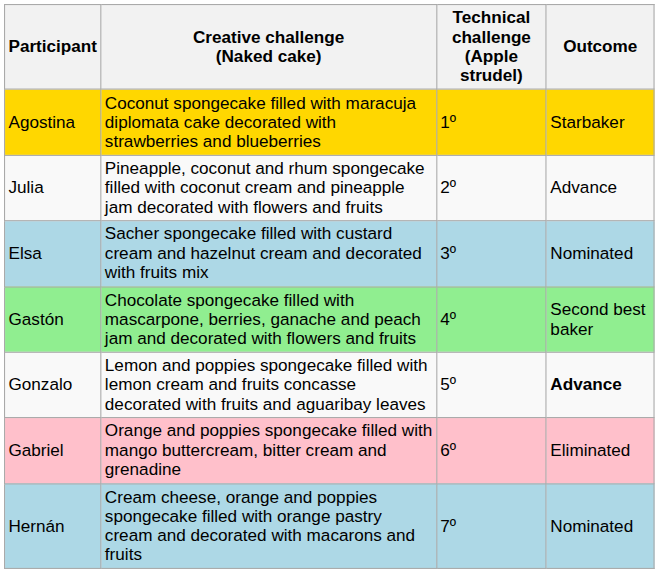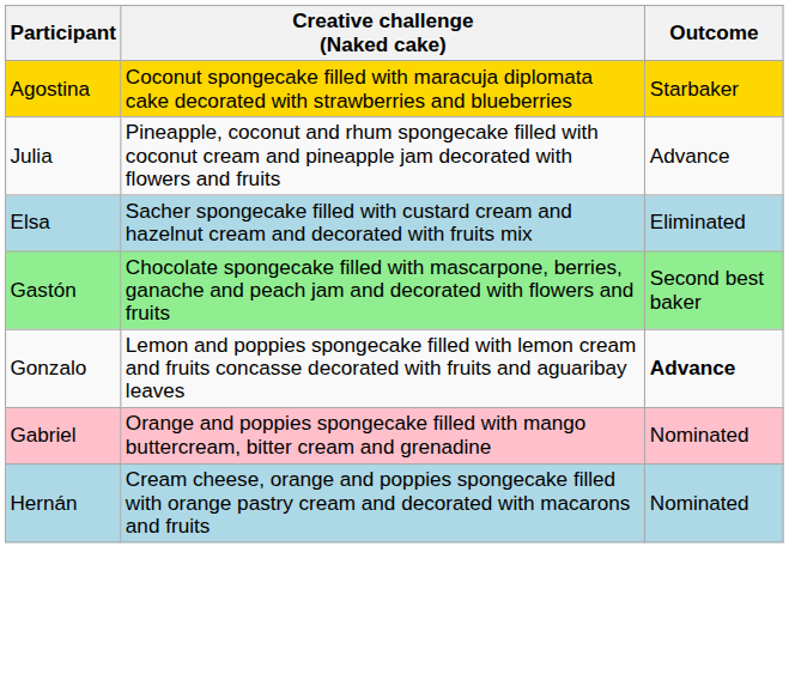- column: Technical challenge (Apple strudel) | 1º | 2º | 3º | 4º | 5º | 6º | 7º
Elsa | Outcome: Nominated -> Eliminated
Gabriel | Outcome: Eliminated -> Nominated
